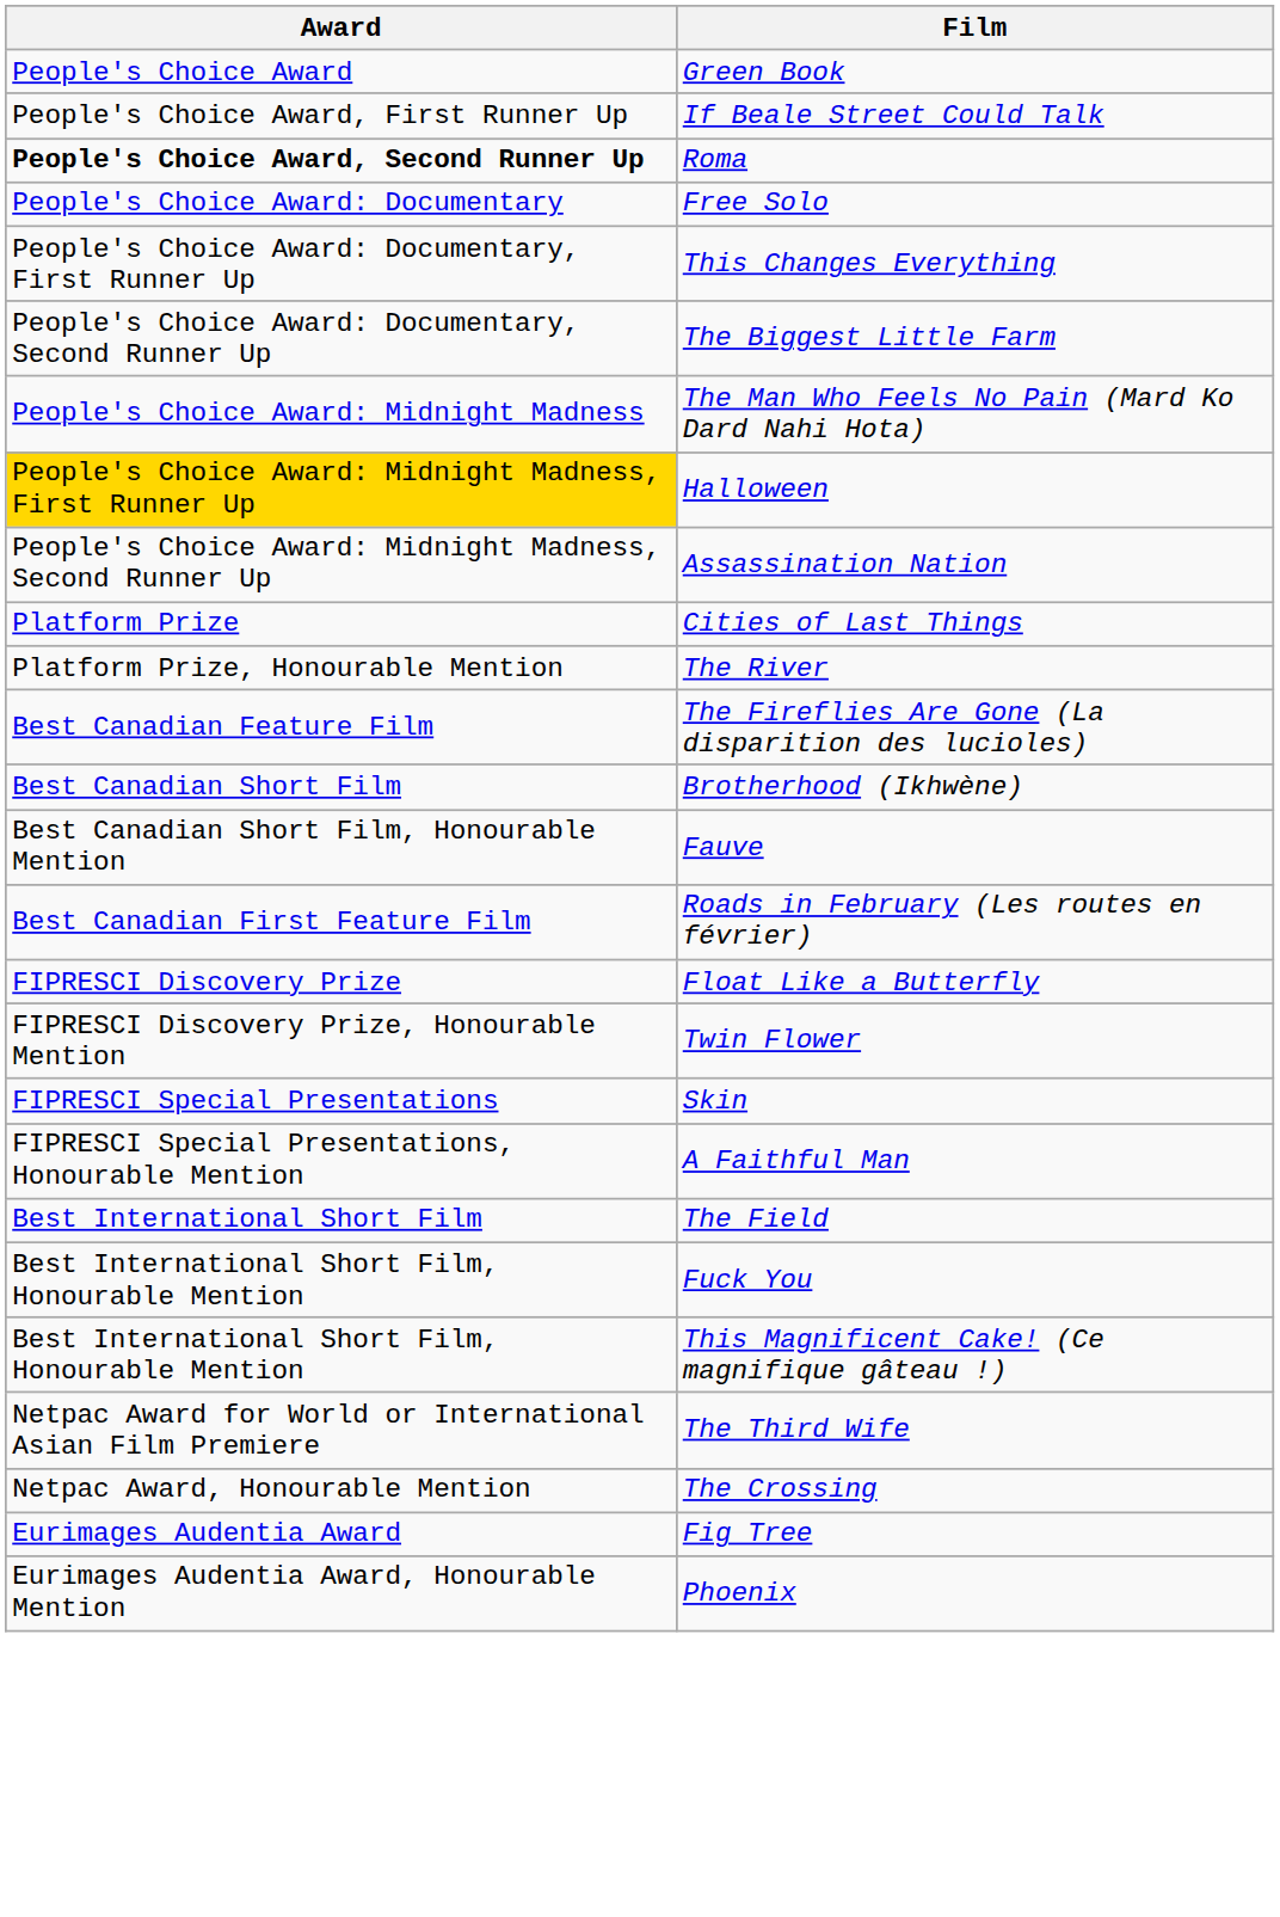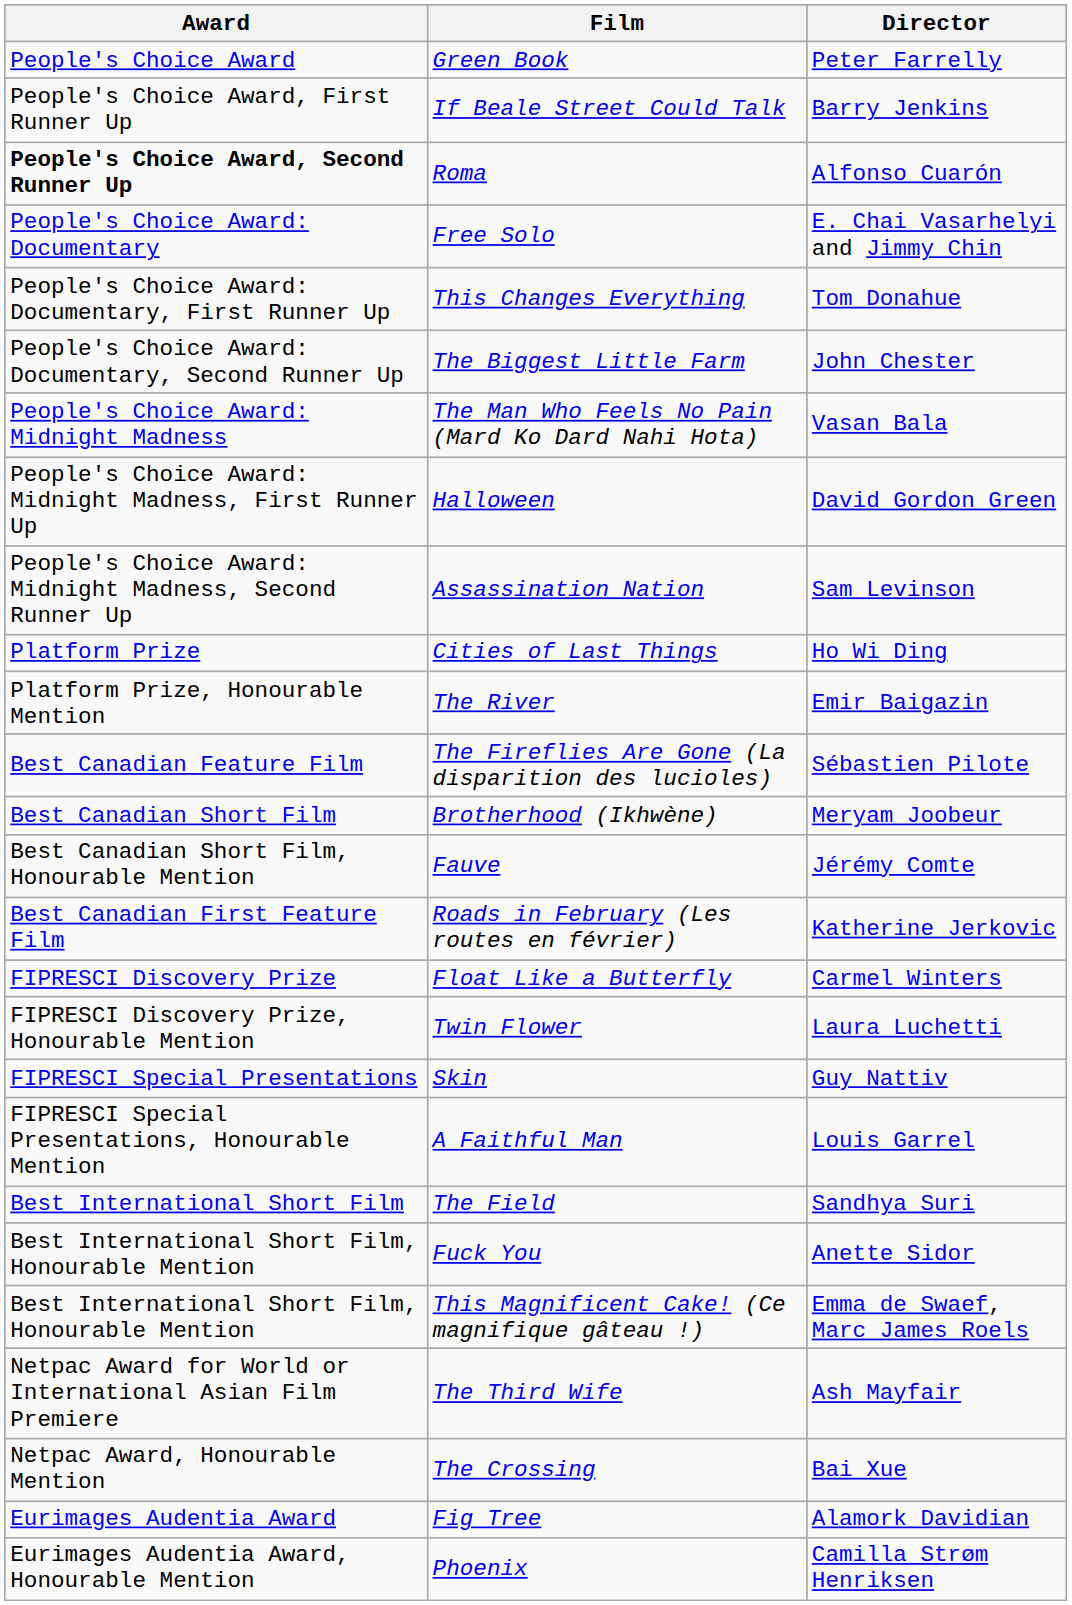+ column: Director | Peter Farrelly | Barry Jenkins | Alfonso Cuarón | E. Chai Vasarhelyi and Jimmy Chin | Tom Donahue | John Chester | Vasan Bala | David Gordon Green | Sam Levinson | Ho Wi Ding | Emir Baigazin | Sébastien Pilote | Meryam Joobeur | Jérémy Comte | Katherine Jerkovic | Carmel Winters | Laura Luchetti | Guy Nattiv | Louis Garrel | Sandhya Suri | Anette Sidor | Emma de Swaef, Marc James Roels | Ash Mayfair | Bai Xue | Alamork Davidian | Camilla Strøm Henriksen
Halloween | Award: gold background -> no background
